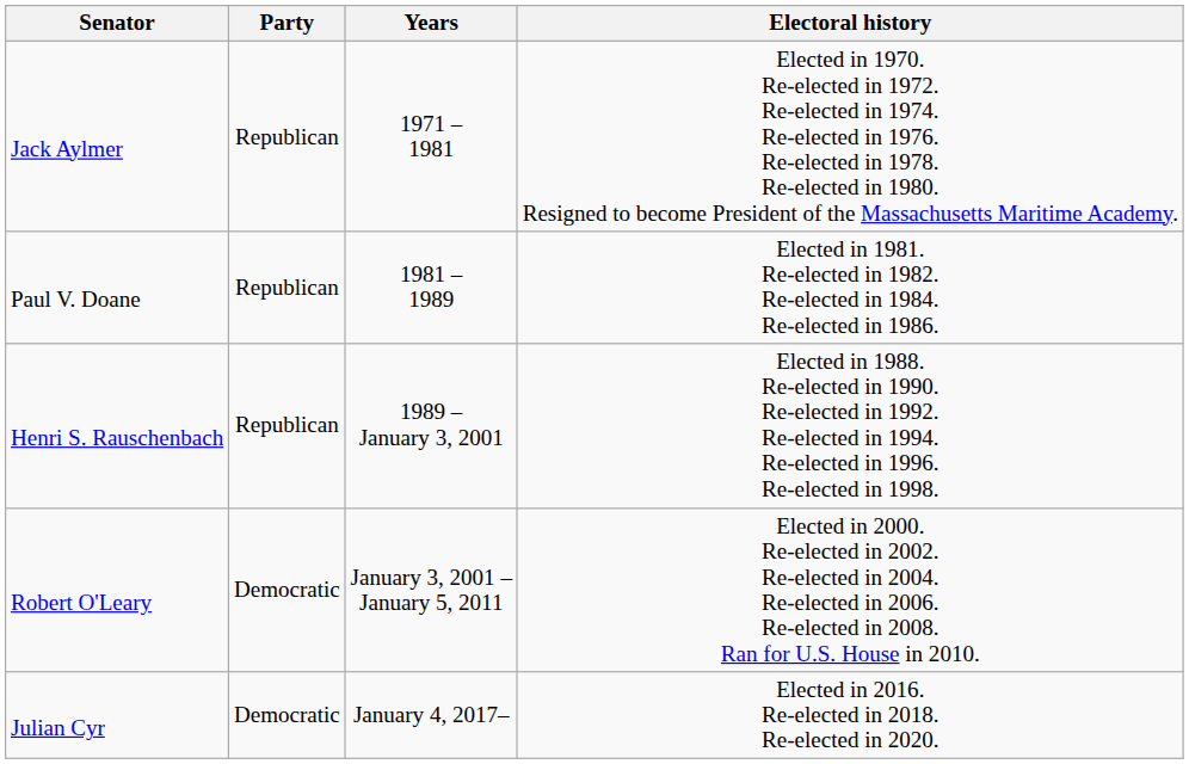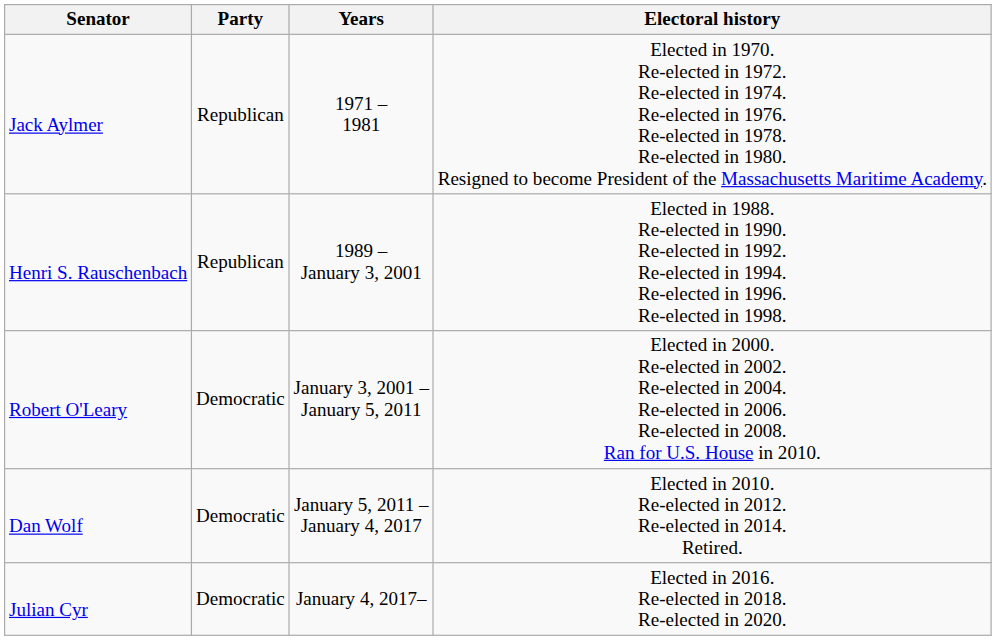- row: Paul V. Doane | Republican | 1981 – 1989 | Elected in 1981. Re-elected in 1982. Re-elected in 1984. Re-elected in 1986.
+ row: Dan Wolf | Democratic | January 5, 2011 – January 4, 2017 | Elected in 2010. Re-elected in 2012. Re-elected in 2014. Retired.
